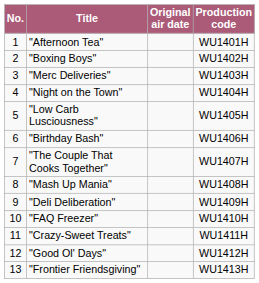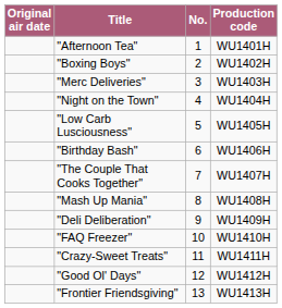columns swapped: No. <-> Original air date
